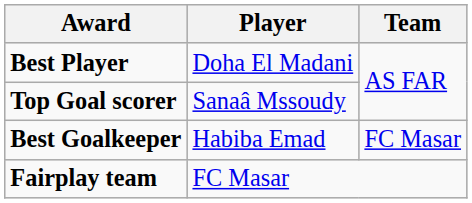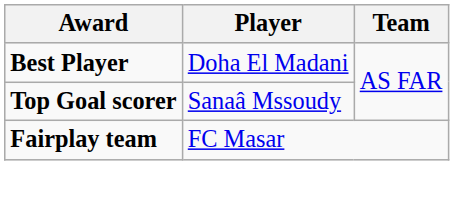- row: Best Goalkeeper | Habiba Emad | FC Masar
